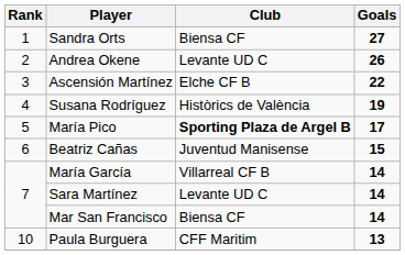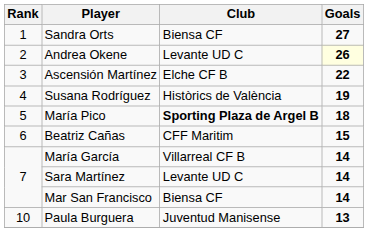Andrea Okene | Goals: no background -> lightyellow background
María Pico | Goals: 17 -> 18
Beatriz Cañas | Club: Juventud Manisense -> CFF Maritim
Paula Burguera | Club: CFF Maritim -> Juventud Manisense
